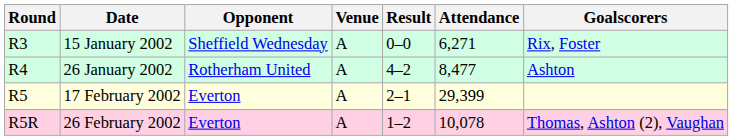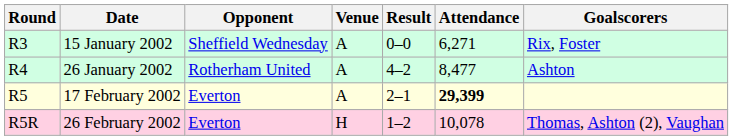17 February 2002 | Attendance: normal -> bold
26 February 2002 | Venue: A -> H
